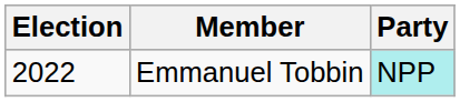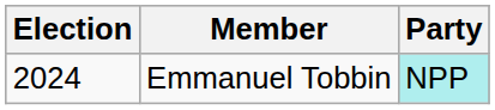Emmanuel Tobbin | Election: 2022 -> 2024
